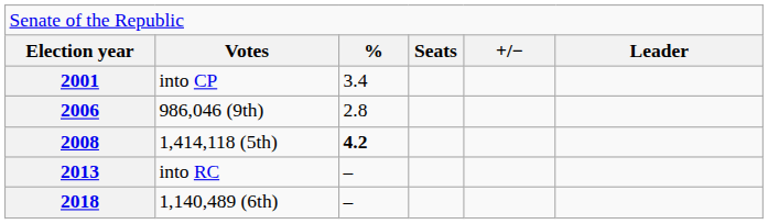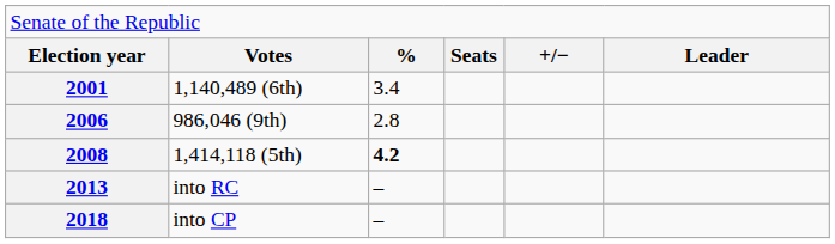2001 | column 2: into CP -> 1,140,489 (6th)
2018 | column 2: 1,140,489 (6th) -> into CP
